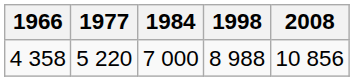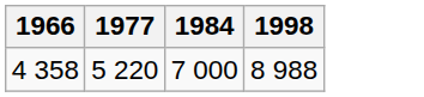- column: 2008 | 10 856
